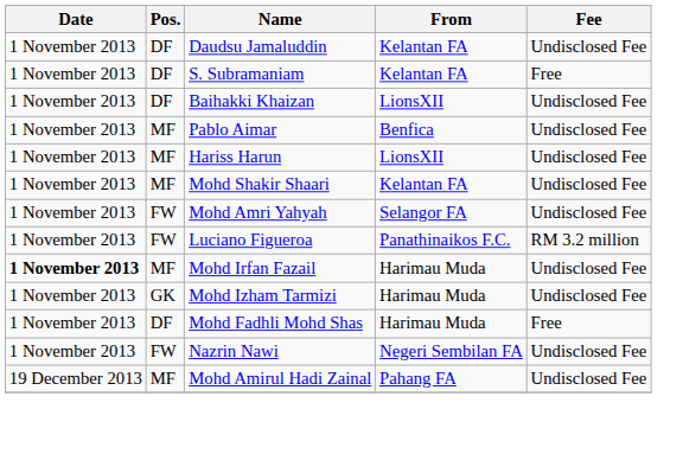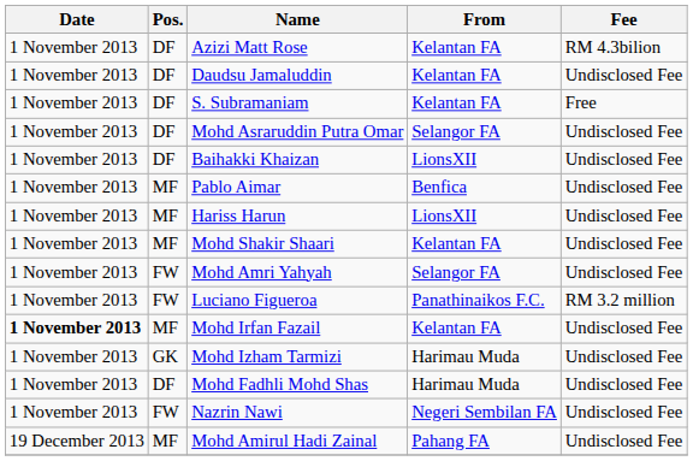+ row: 1 November 2013 | DF | Azizi Matt Rose | Kelantan FA | RM 4.3bilion
+ row: 1 November 2013 | DF | Mohd Asraruddin Putra Omar | Selangor FA | Undisclosed Fee
Mohd Irfan Fazail | From: Harimau Muda -> Kelantan FA
Mohd Fadhli Mohd Shas | Fee: Free -> Undisclosed Fee
